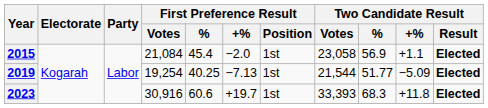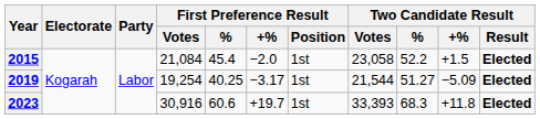2015 | Two Candidate Result / %: 56.9 -> 52.2
2015 | Two Candidate Result / +%: +1.1 -> +1.5
2019 | First Preference Result / +%: −7.13 -> −3.17
2019 | Two Candidate Result / %: 51.77 -> 51.27
